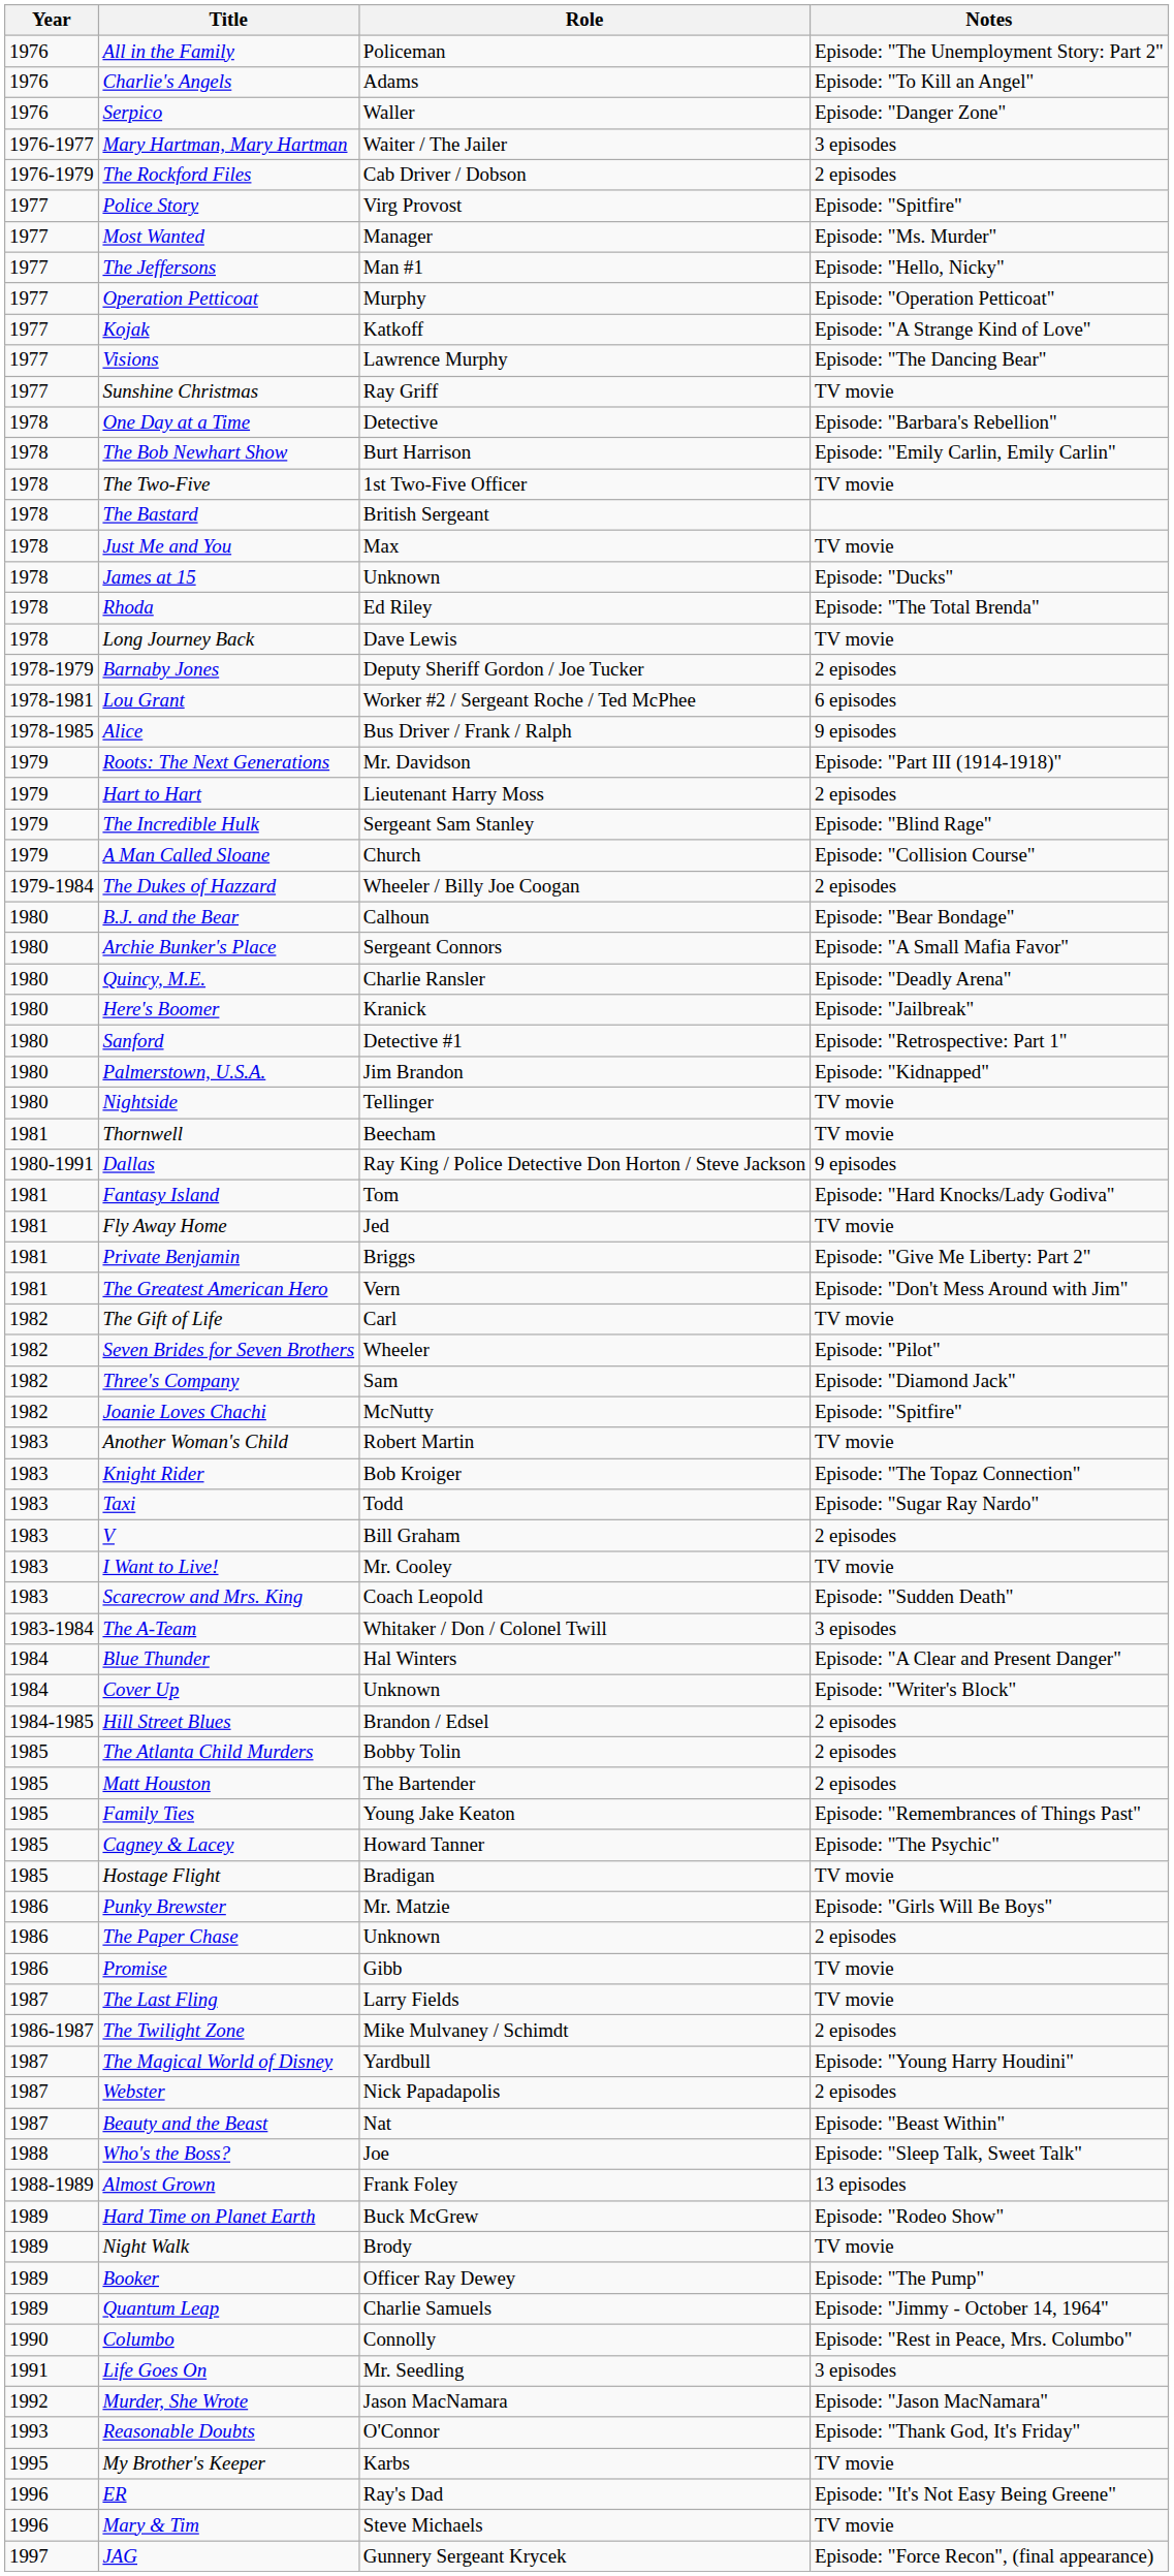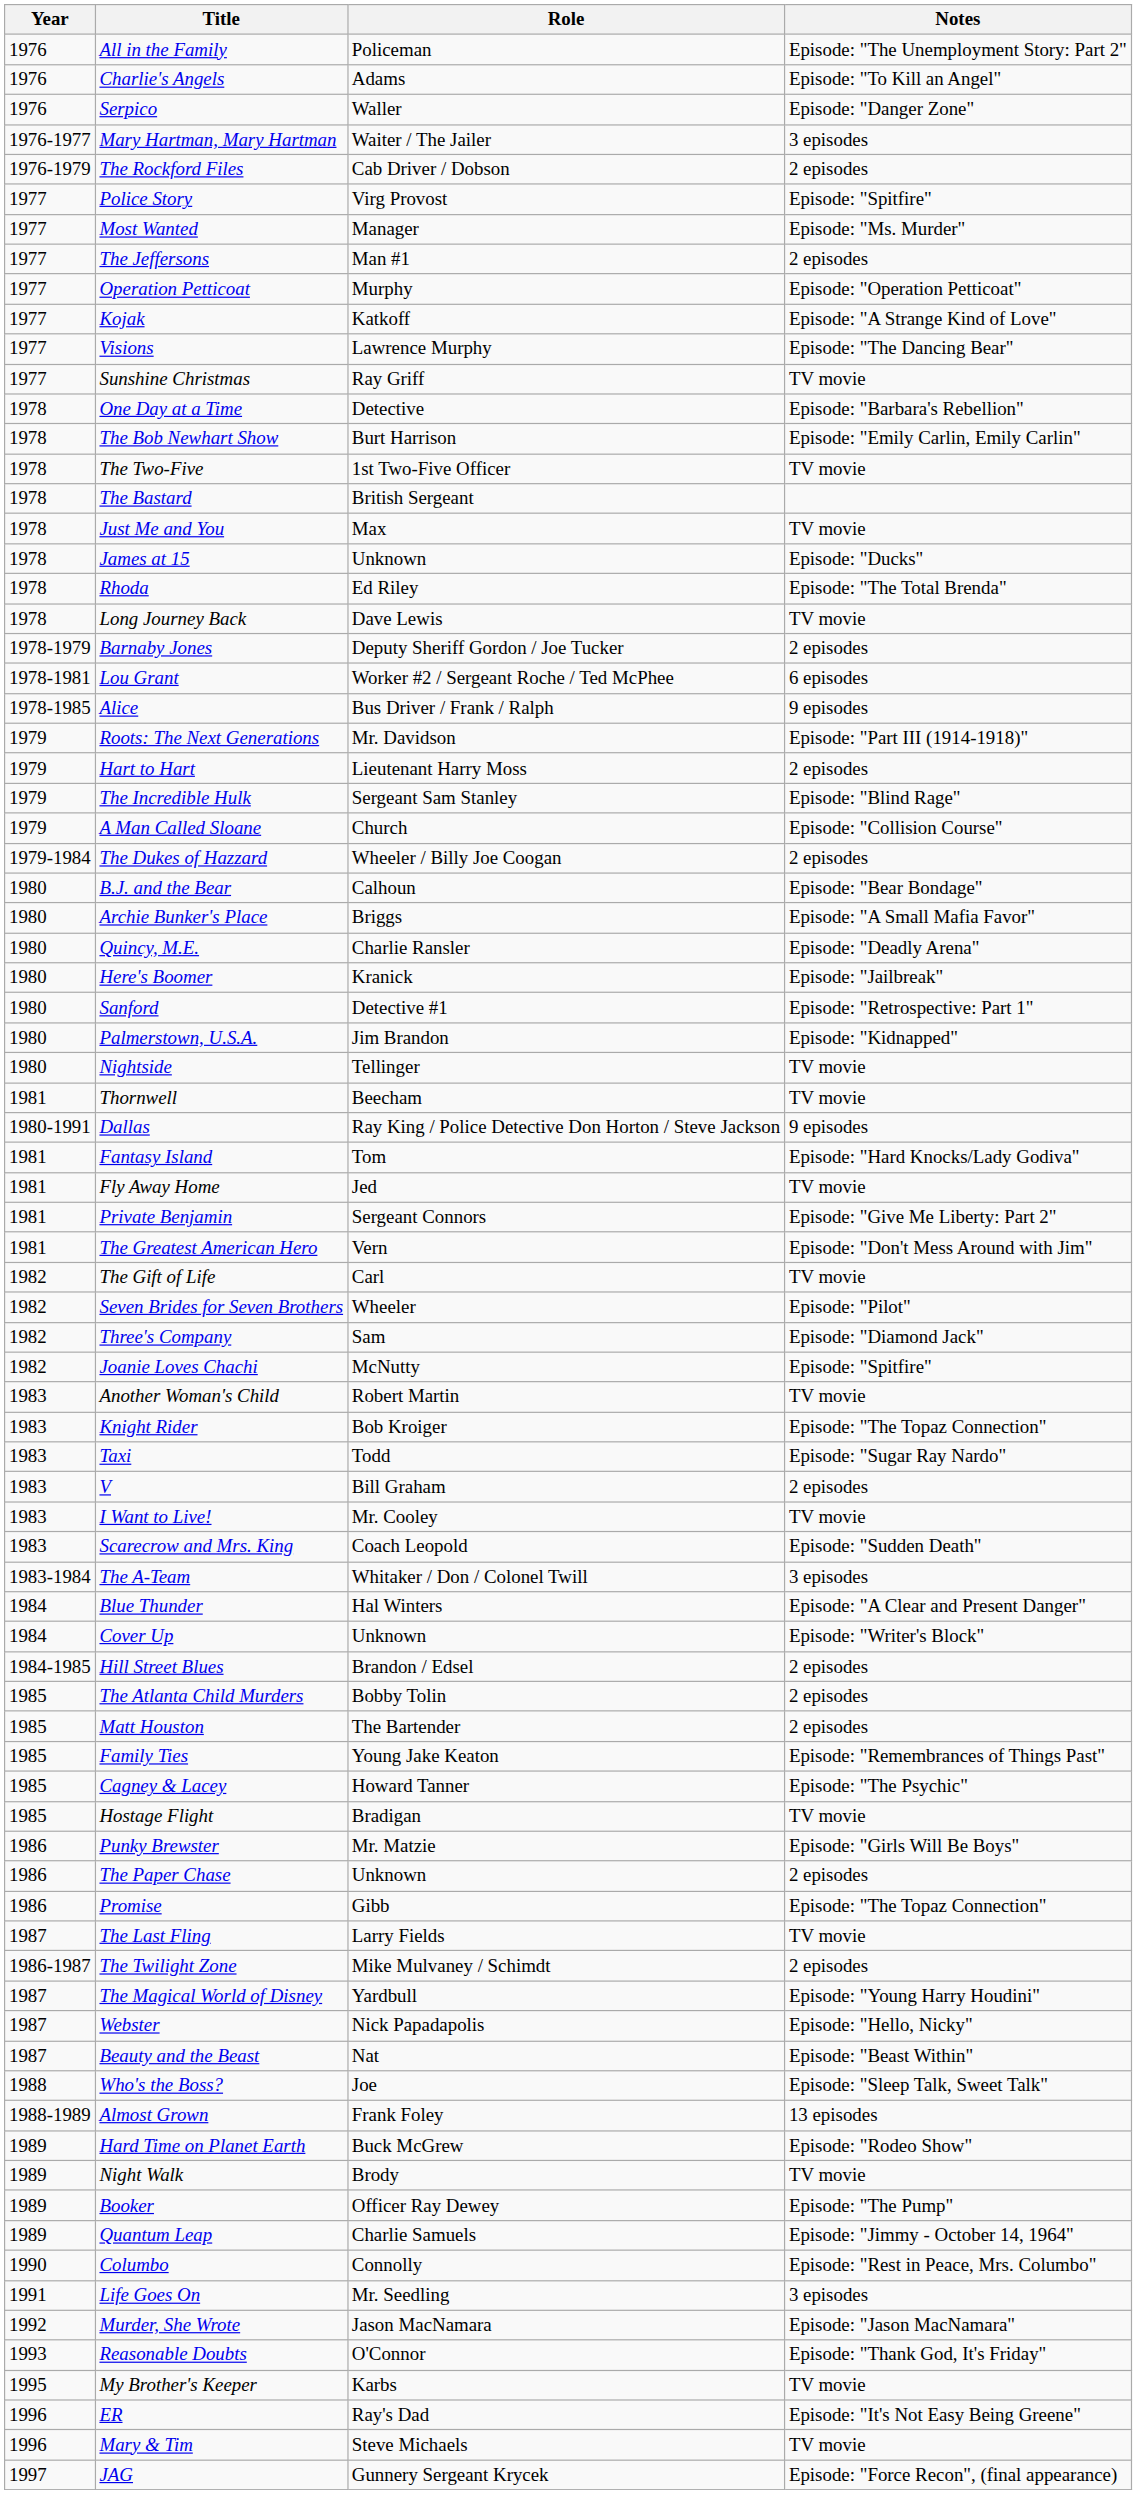The Jeffersons | Notes: Episode: "Hello, Nicky" -> 2 episodes
Archie Bunker's Place | Role: Sergeant Connors -> Briggs
Private Benjamin | Role: Briggs -> Sergeant Connors
Promise | Notes: TV movie -> Episode: "The Topaz Connection"
Webster | Notes: 2 episodes -> Episode: "Hello, Nicky"
